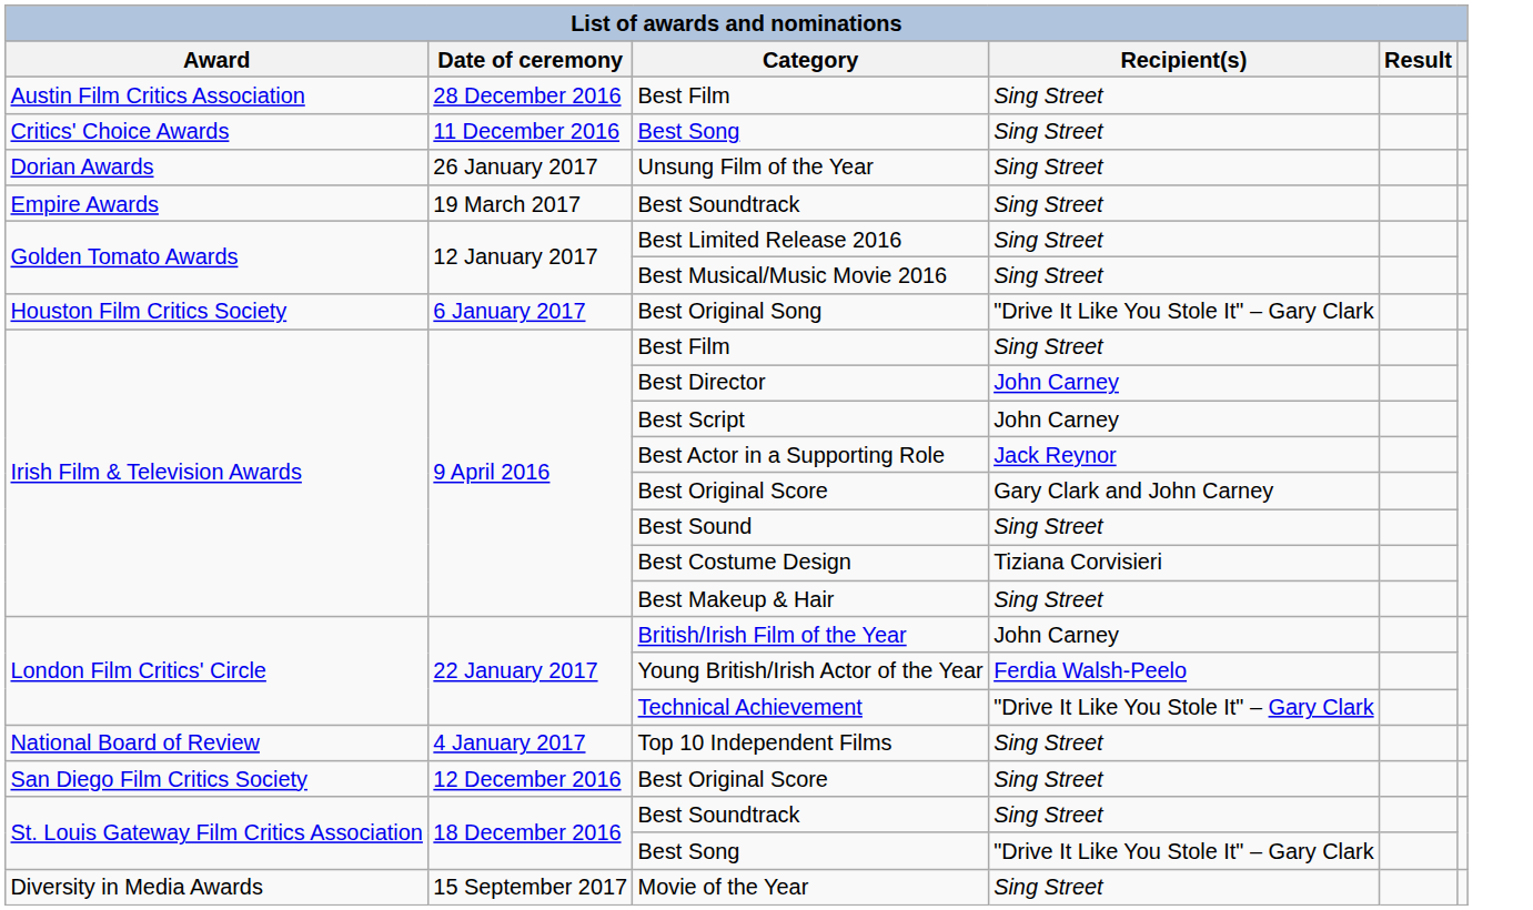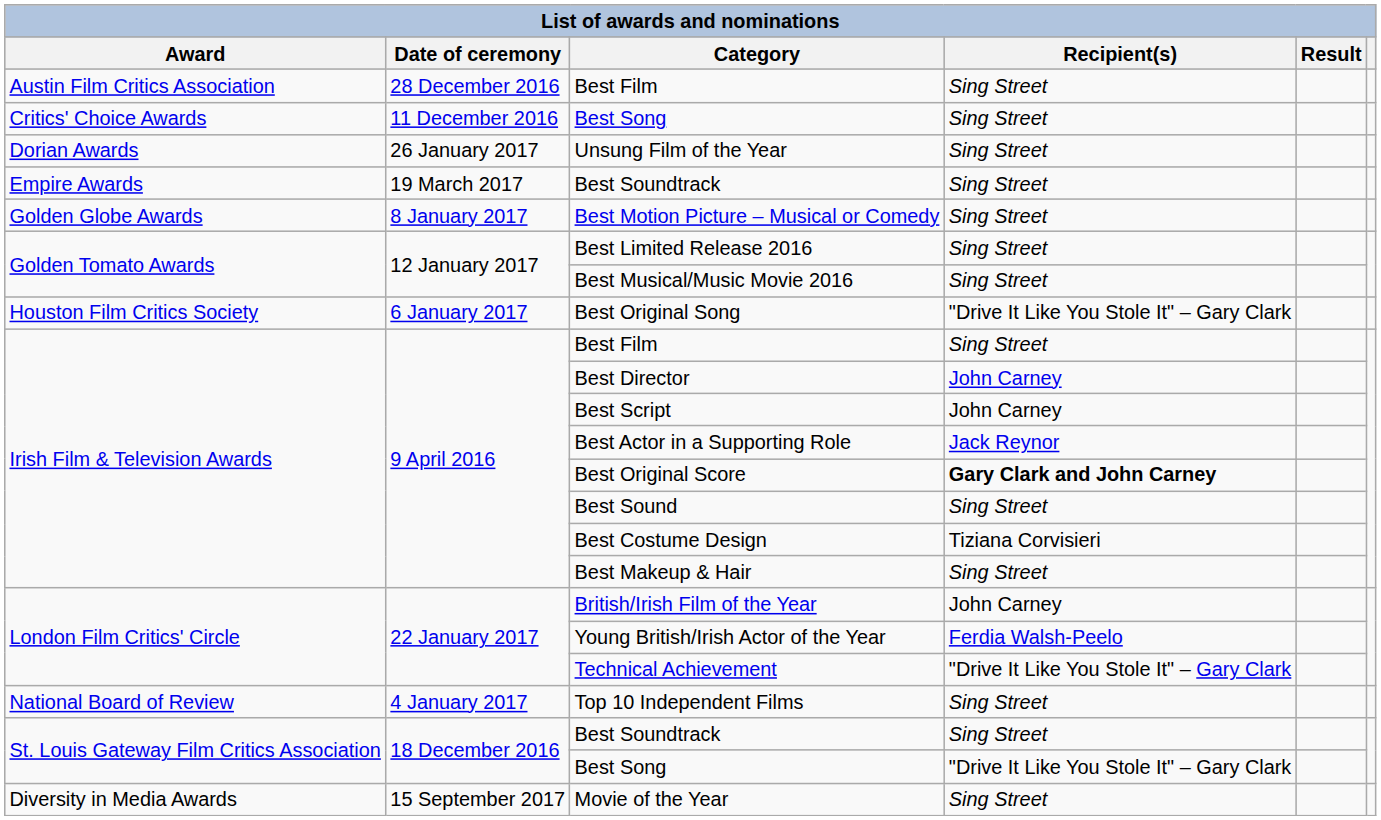+ row: Golden Globe Awards | 8 January 2017 | Best Motion Picture – Musical or Comedy | Sing Street
Irish Film & Television Awards / Best Original Score | Recipient(s): normal -> bold
- row: San Diego Film Critics Society | 12 December 2016 | Best Original Score | Sing Street
